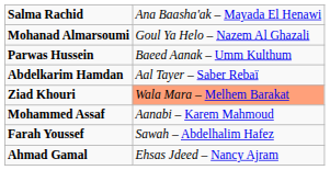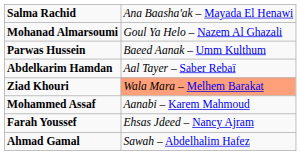Farah Youssef | column 2: Sawah – Abdelhalim Hafez -> Ehsas Jdeed – Nancy Ajram
Ahmad Gamal | column 2: Ehsas Jdeed – Nancy Ajram -> Sawah – Abdelhalim Hafez
